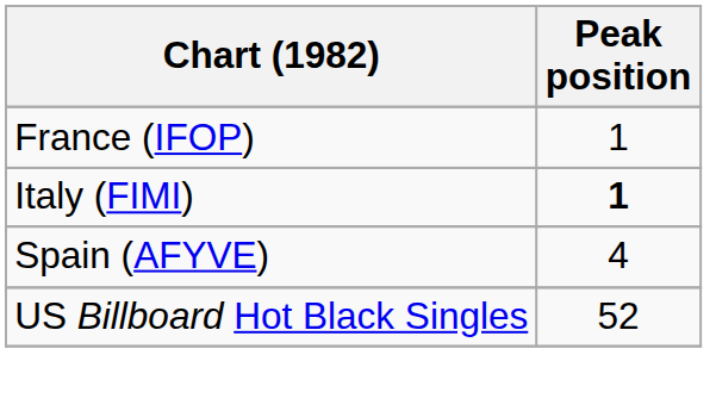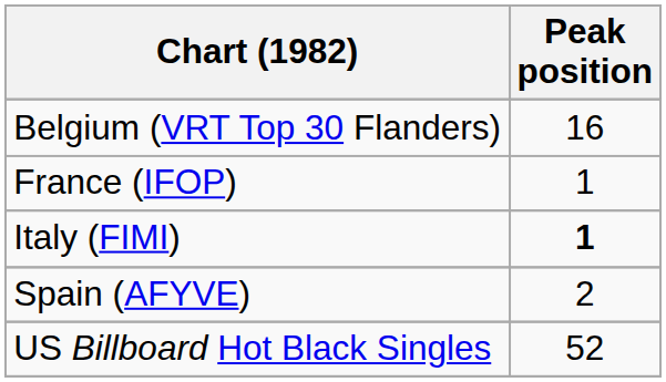+ row: Belgium (VRT Top 30 Flanders) | 16
Spain (AFYVE) | Peak position: 4 -> 2
